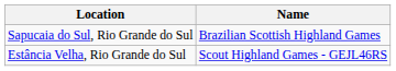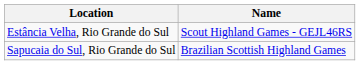rows swapped: Estância Velha, Rio Grande do Sul <-> Sapucaia do Sul, Rio Grande do Sul
